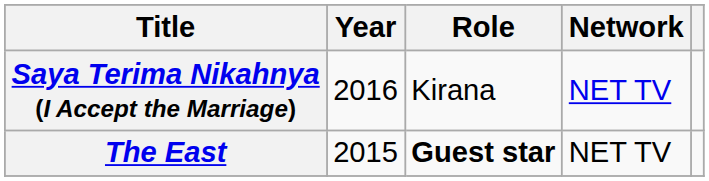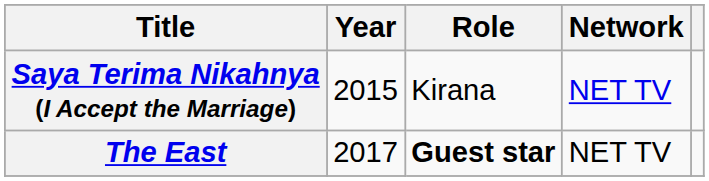Saya Terima Nikahnya (I Accept the Marriage) | Year: 2016 -> 2015
The East | Year: 2015 -> 2017
